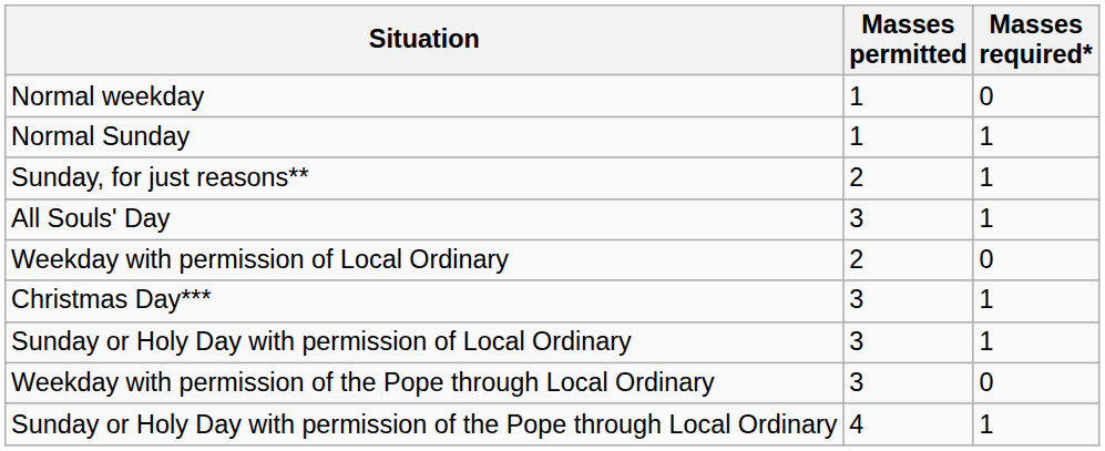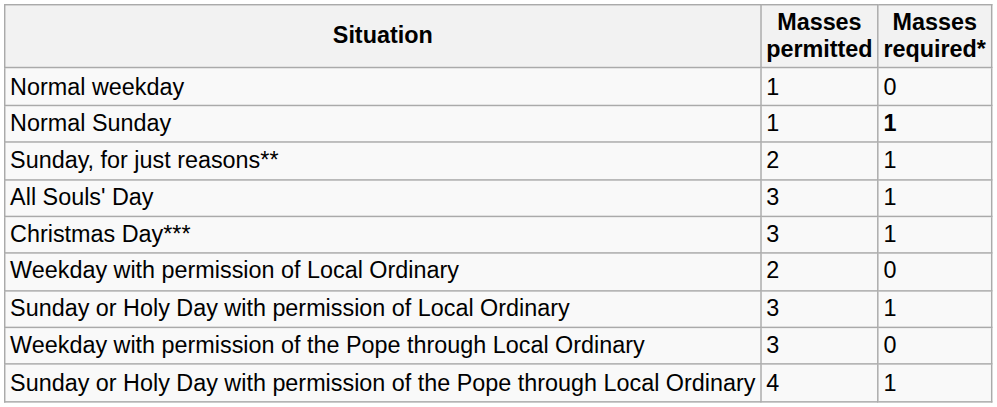Normal Sunday | Masses required*: normal -> bold
rows swapped: Christmas Day*** <-> Weekday with permission of Local Ordinary
